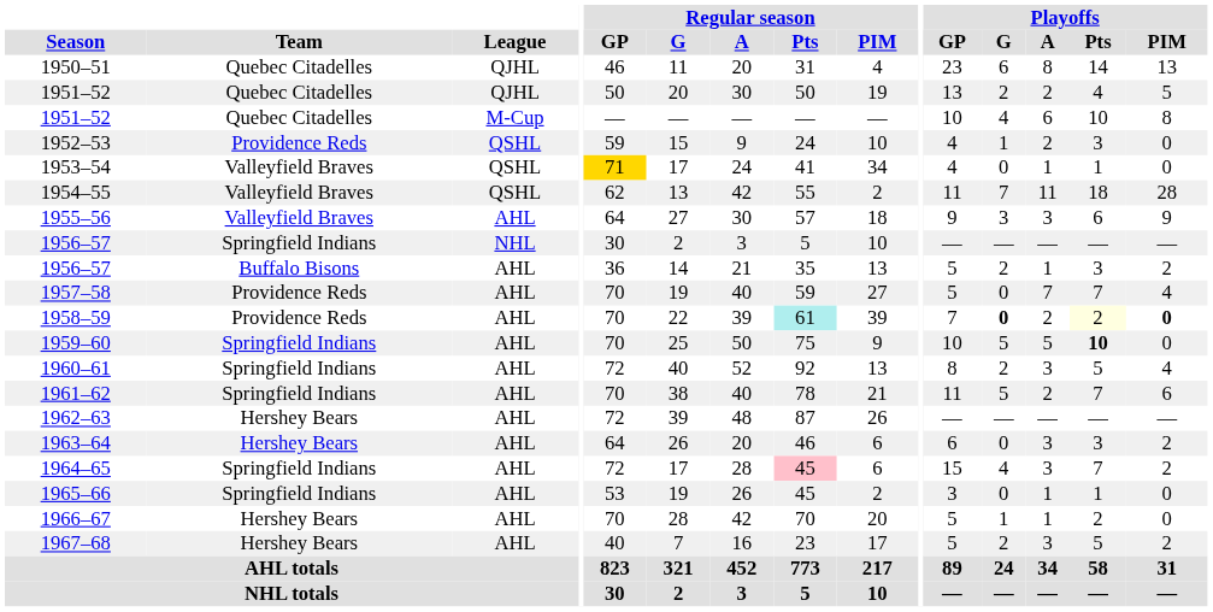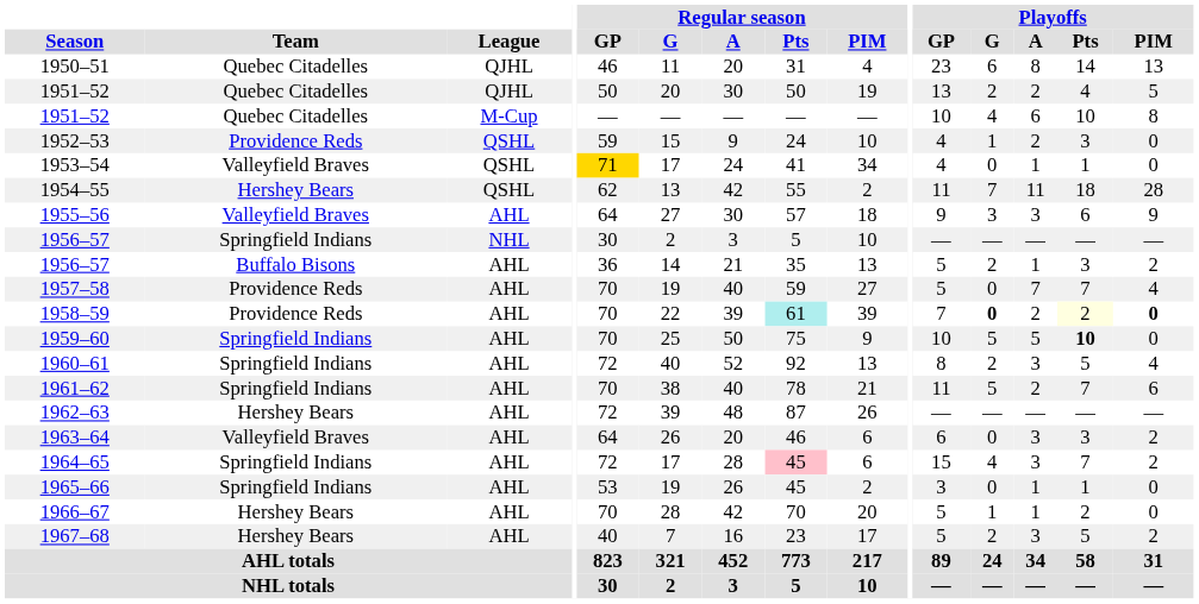1954–55 | Team: Valleyfield Braves -> Hershey Bears
1963–64 | Team: Hershey Bears -> Valleyfield Braves
